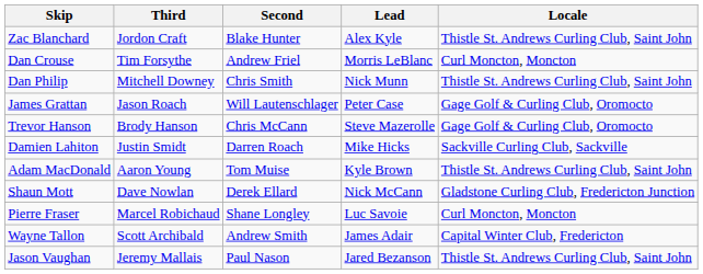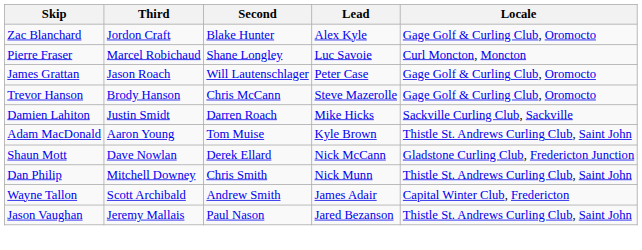Zac Blanchard | Locale: Thistle St. Andrews Curling Club, Saint John -> Gage Golf & Curling Club, Oromocto
- row: Dan Crouse | Tim Forsythe | Andrew Friel | Morris LeBlanc | Curl Moncton, Moncton
rows swapped: Pierre Fraser <-> Dan Philip
